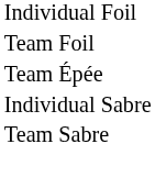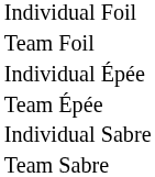+ row: Individual Épée
